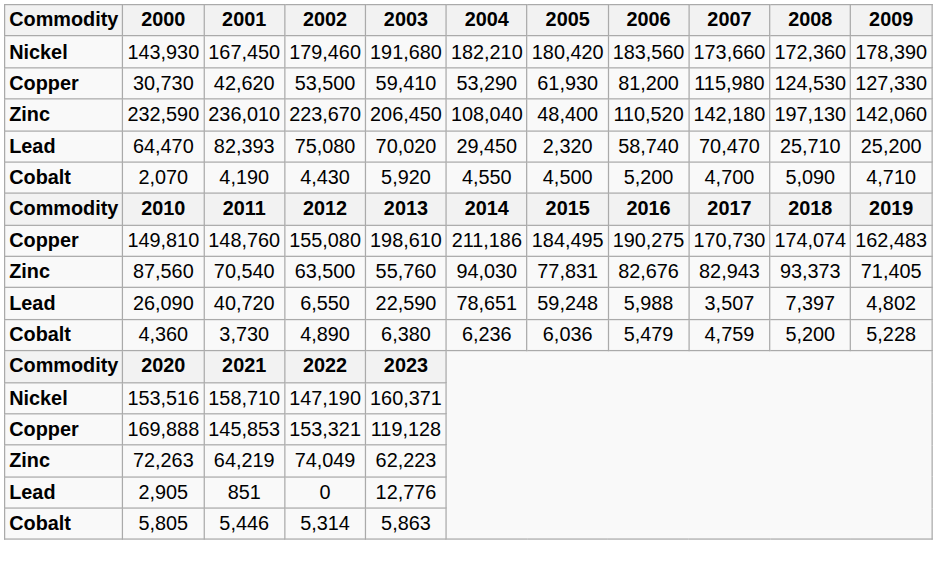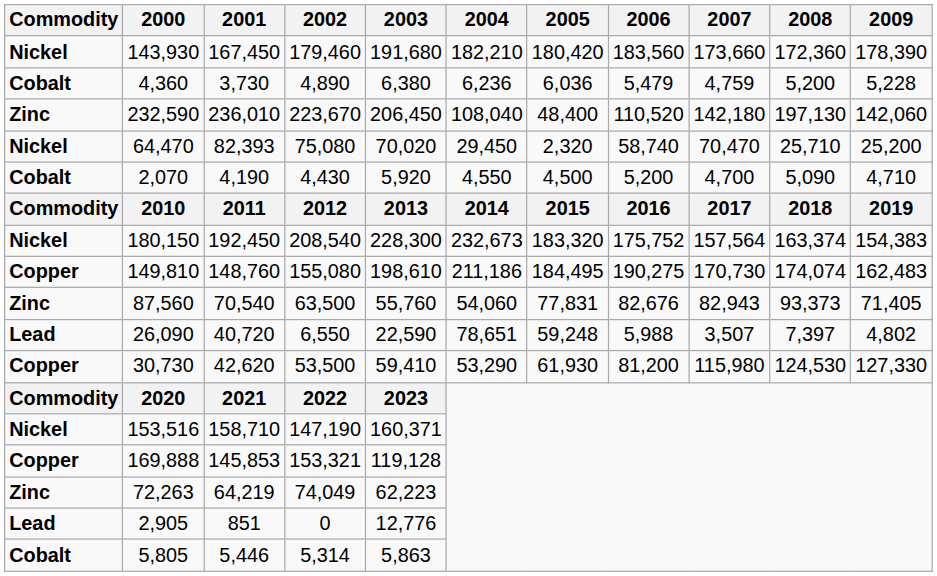rows swapped: 30,730 <-> 4,360
64,470 | Commodity: Lead -> Nickel
+ row: Nickel | 180,150 | 192,450 | 208,540 | 228,300 | 232,673 | 183,320 | 175,752 | 157,564 | 163,374 | 154,383
87,560 | 2004: 94,030 -> 54,060
